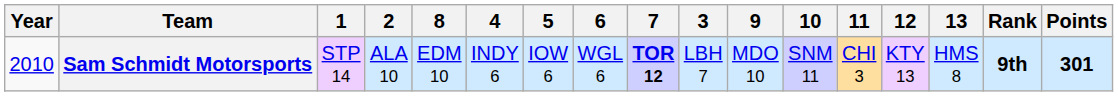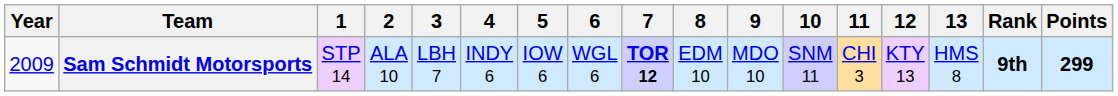columns swapped: 3 <-> 8
Sam Schmidt Motorsports | Year: 2010 -> 2009
Sam Schmidt Motorsports | Points: 301 -> 299
